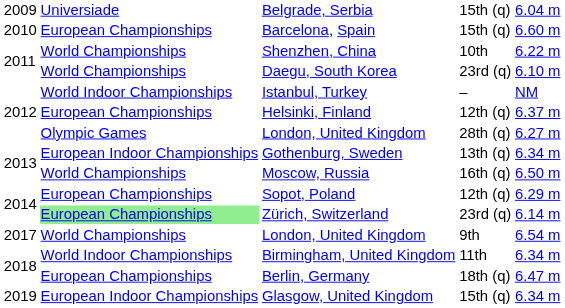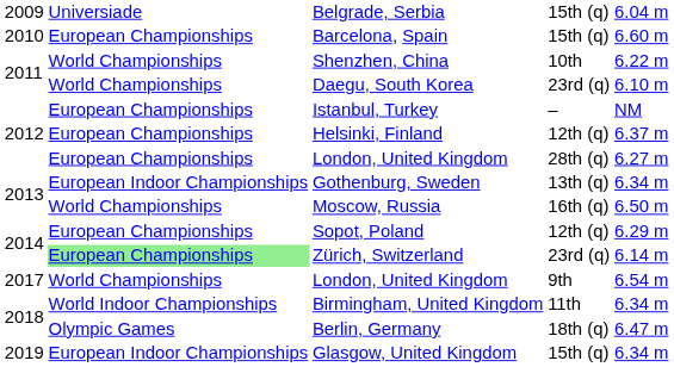Istanbul, Turkey | column 2: World Indoor Championships -> European Championships
London, United Kingdom / 28th (q) | column 2: Olympic Games -> European Championships
Berlin, Germany | column 2: European Championships -> Olympic Games
